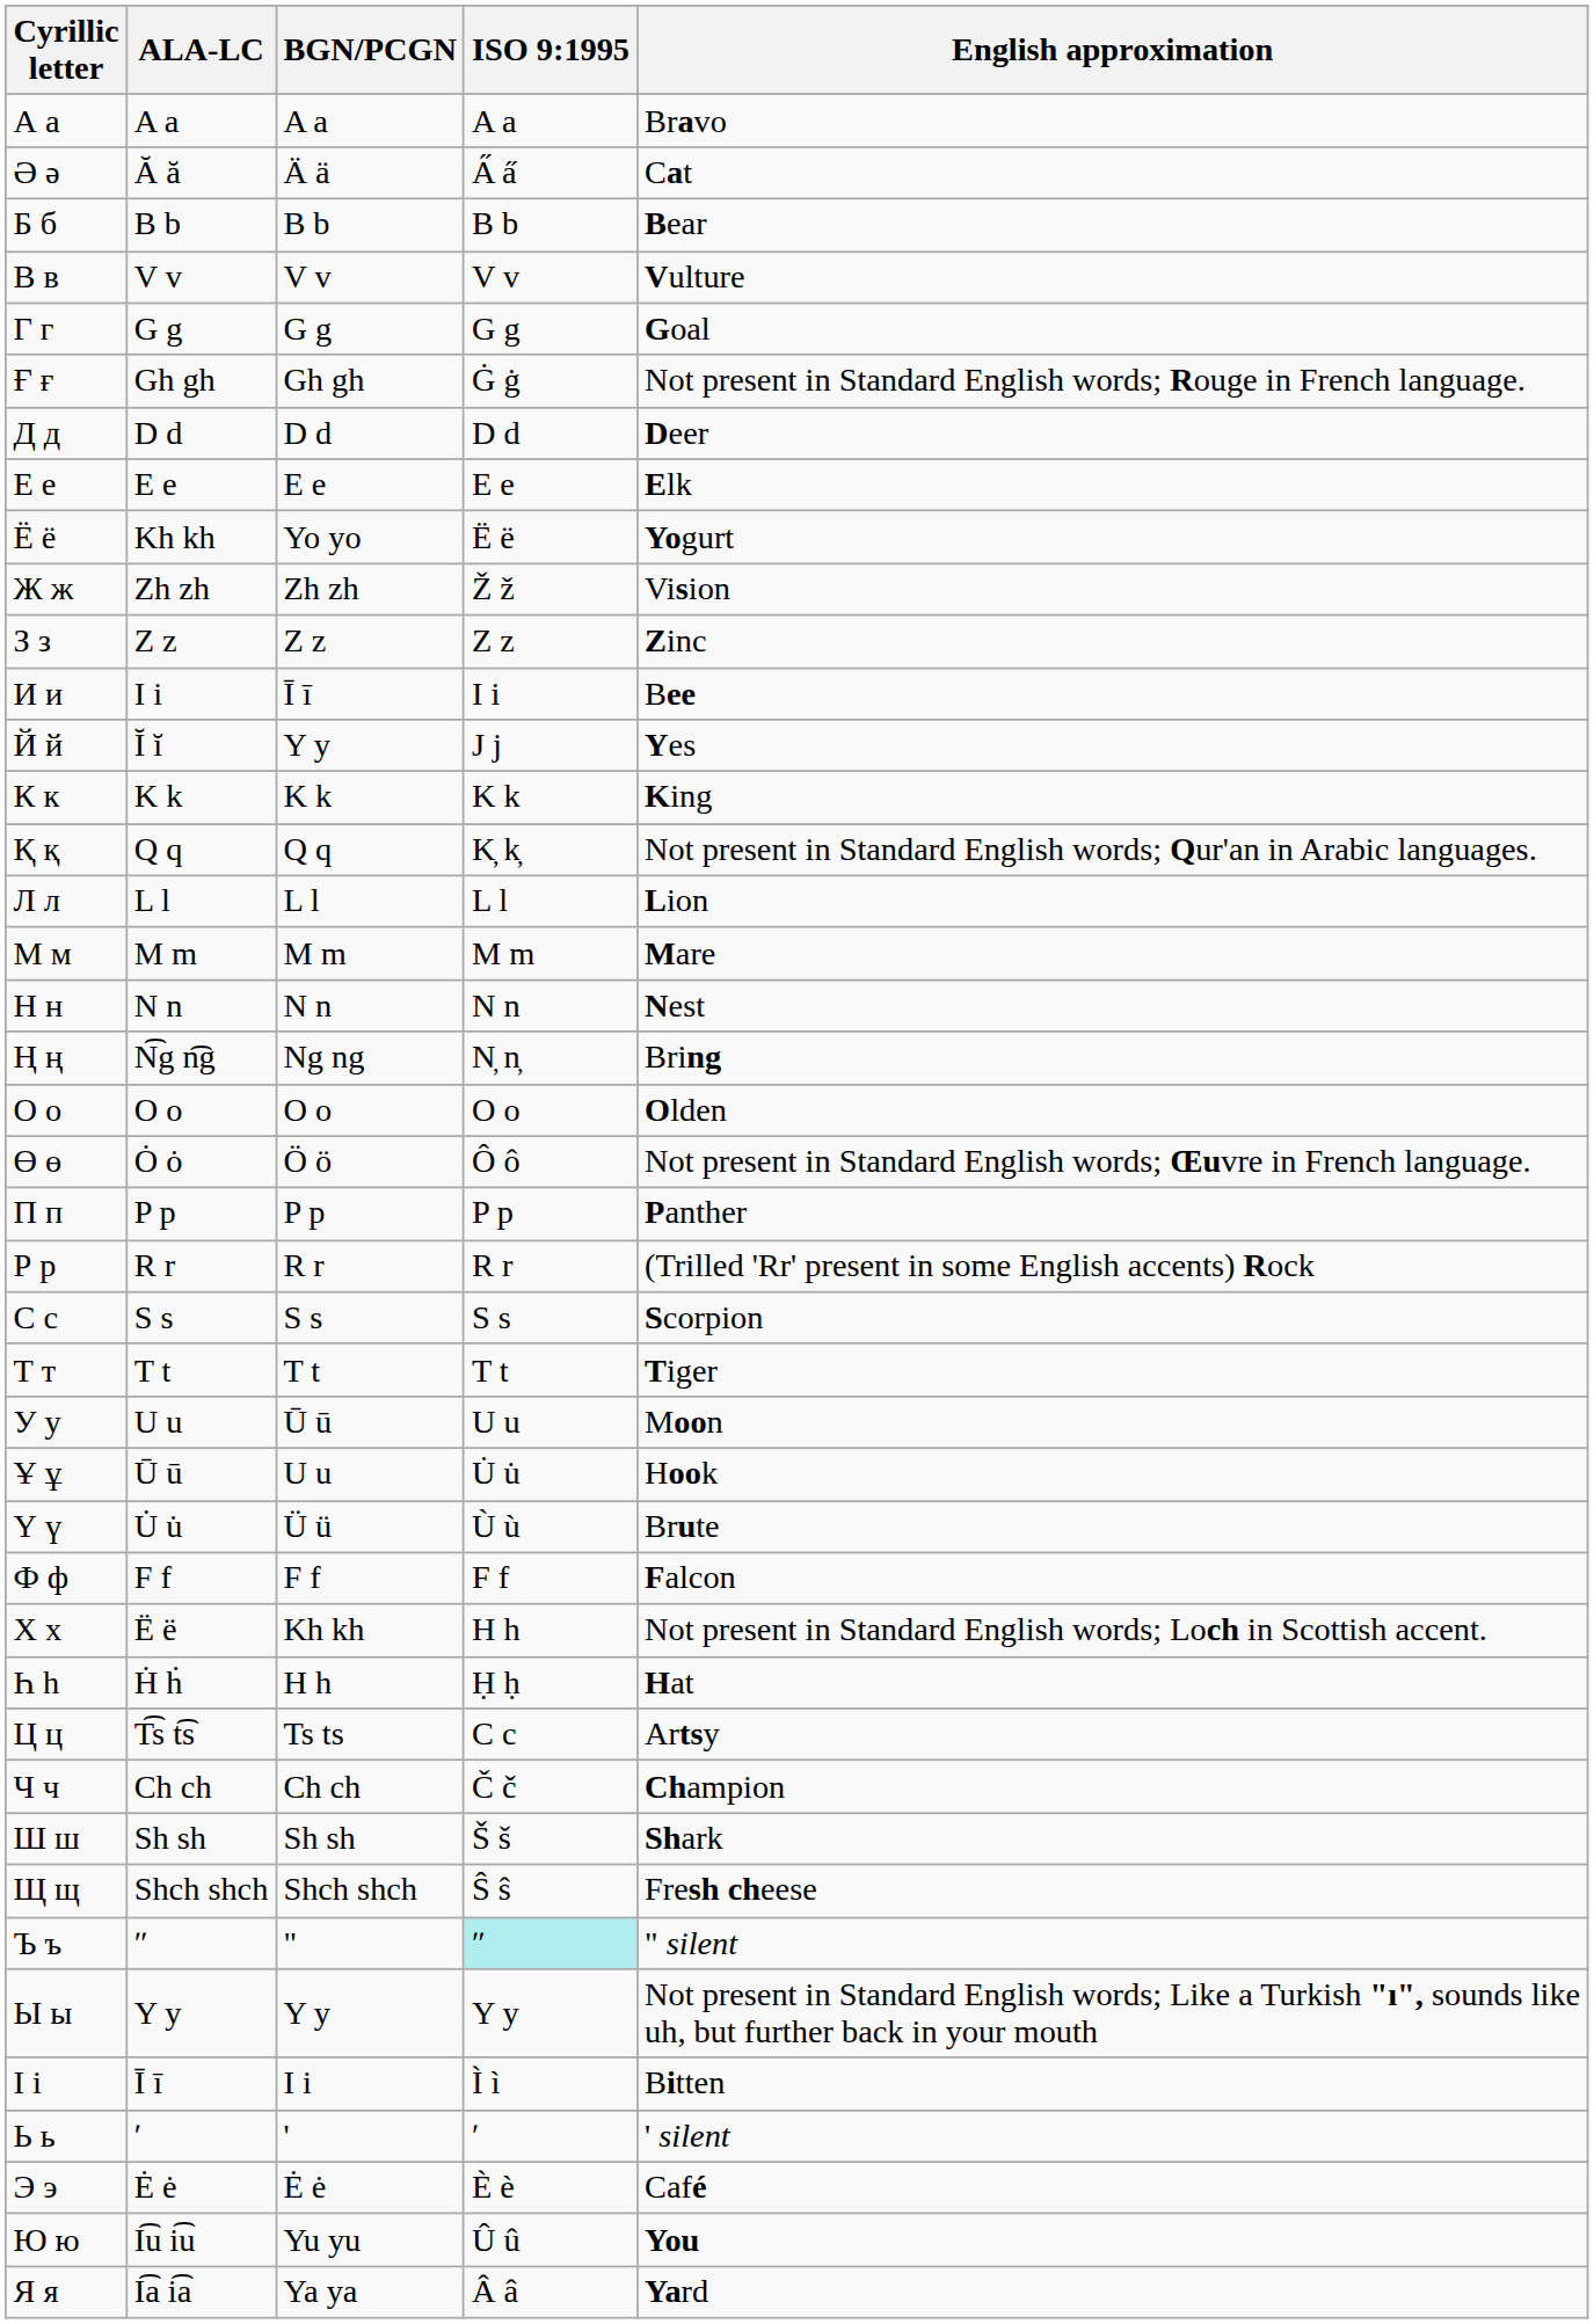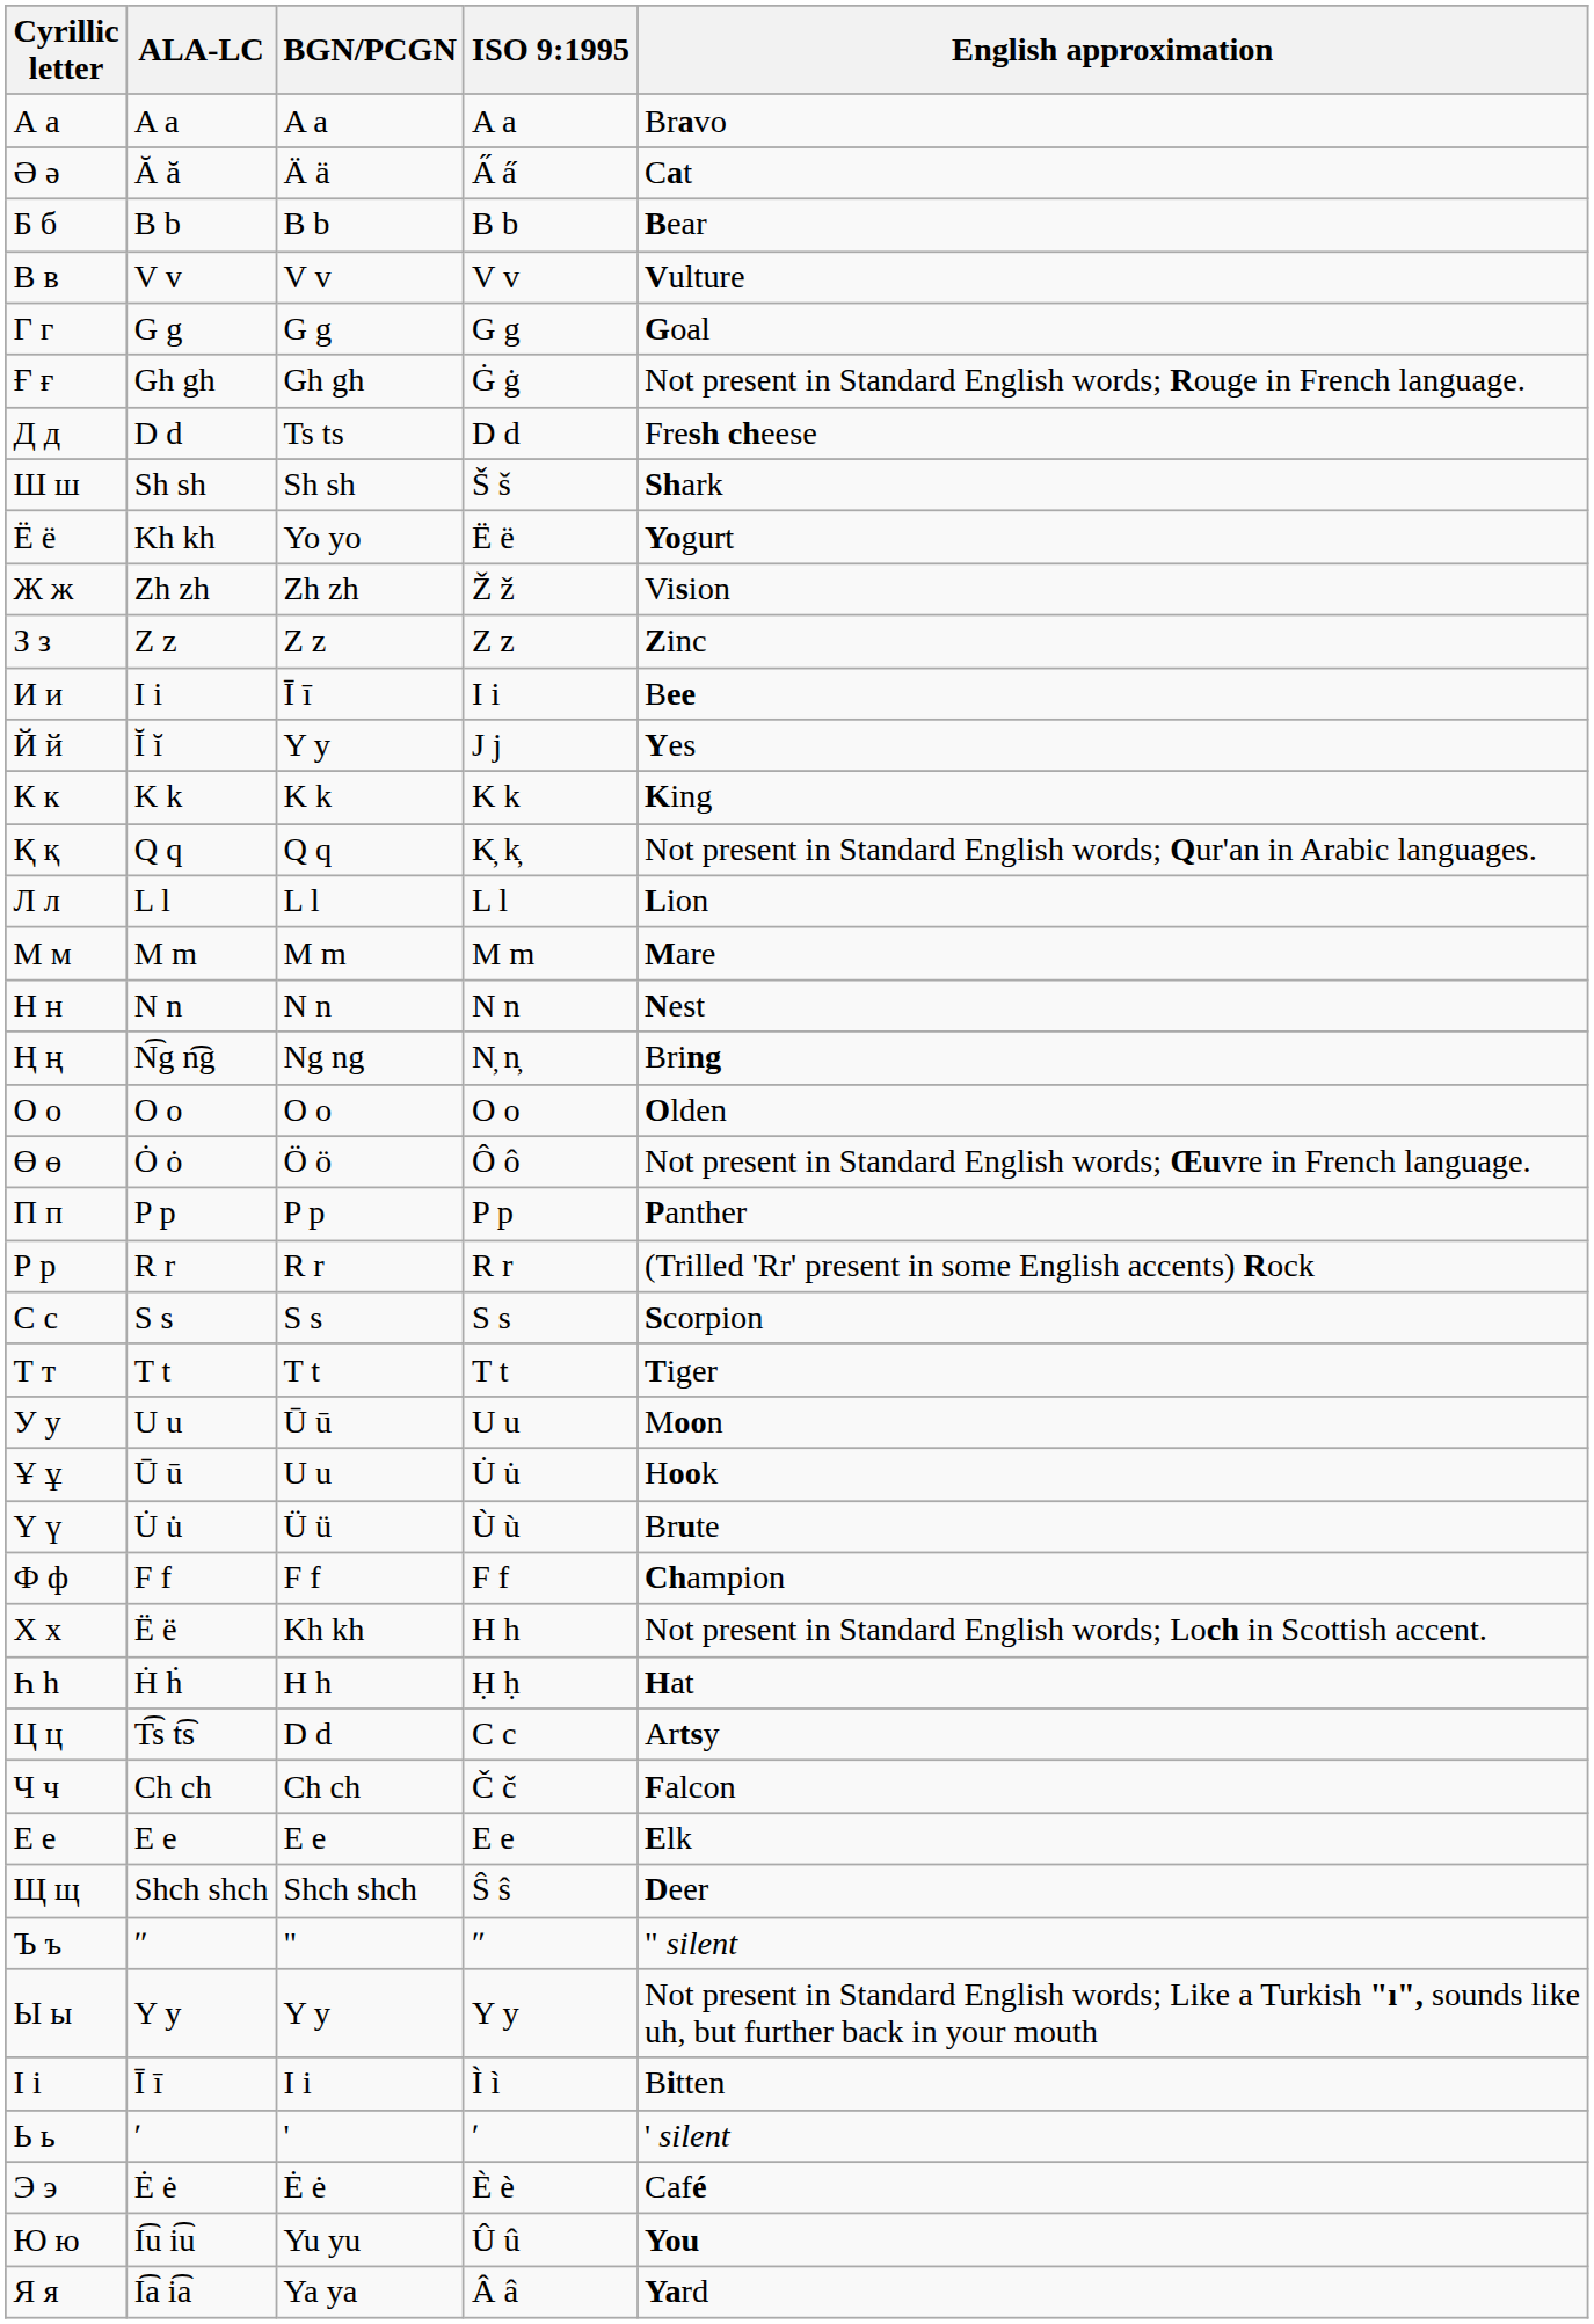Д д | BGN/PCGN: D d -> Ts ts
Д д | English approximation: Deer -> Fresh cheese
rows swapped: Е е <-> Ш ш
Ф ф | English approximation: Falcon -> Champion
Ц ц | BGN/PCGN: Ts ts -> D d
Ч ч | English approximation: Champion -> Falcon
Щ щ | English approximation: Fresh cheese -> Deer
Ъ ъ | ISO 9:1995: paleturquoise background -> no background
